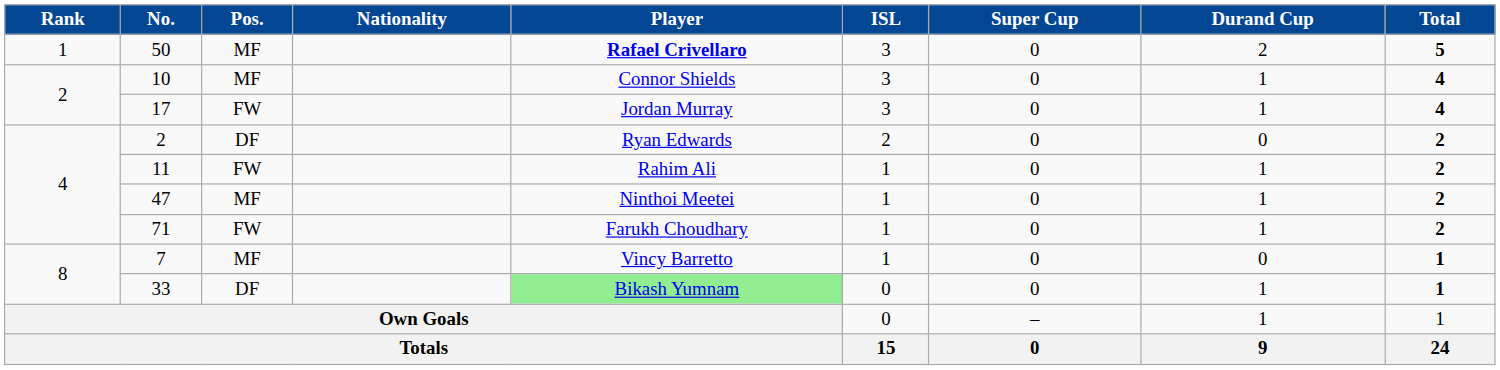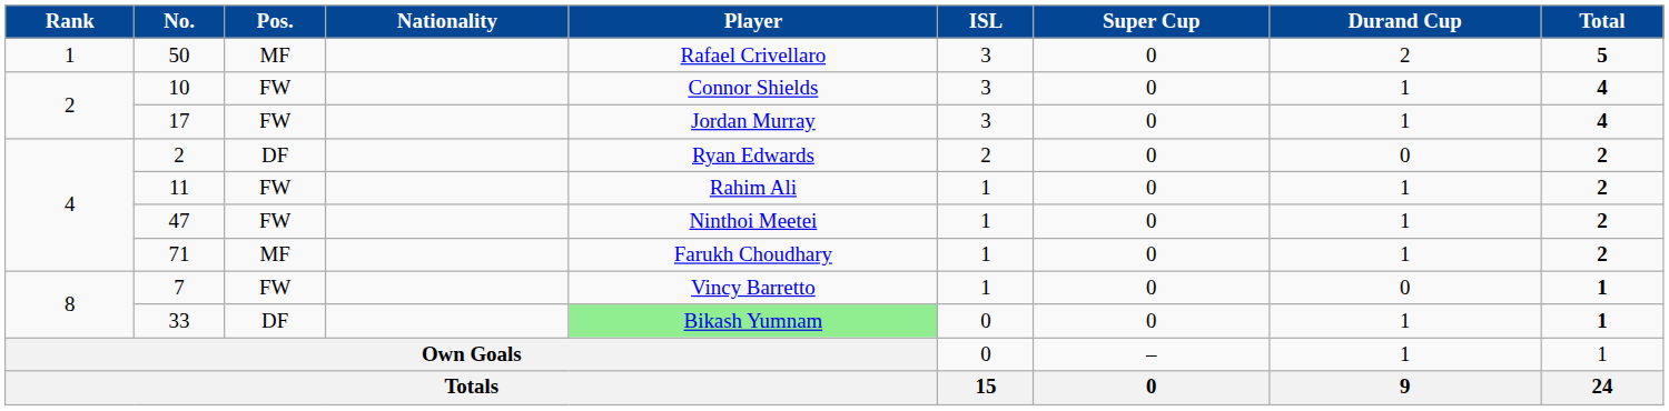50 | Player: bold -> normal
10 | Pos.: MF -> FW
47 | Pos.: MF -> FW
71 | Pos.: FW -> MF
7 | Pos.: MF -> FW
